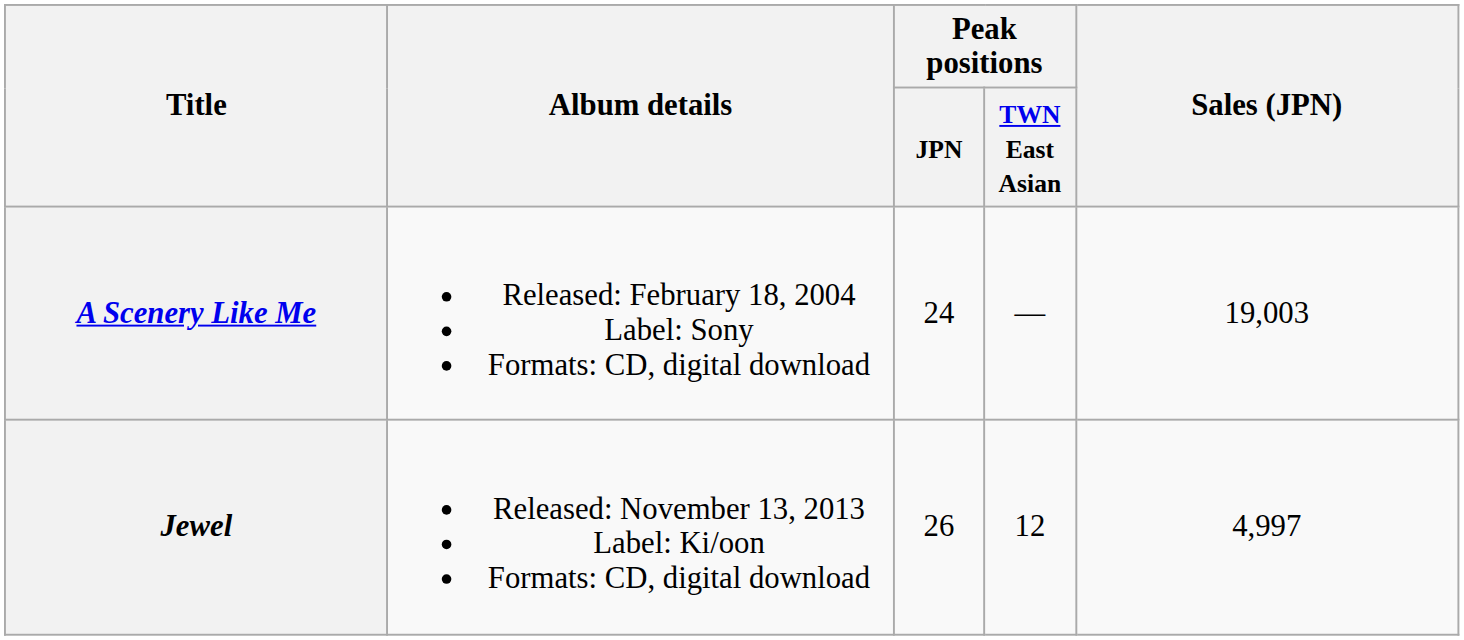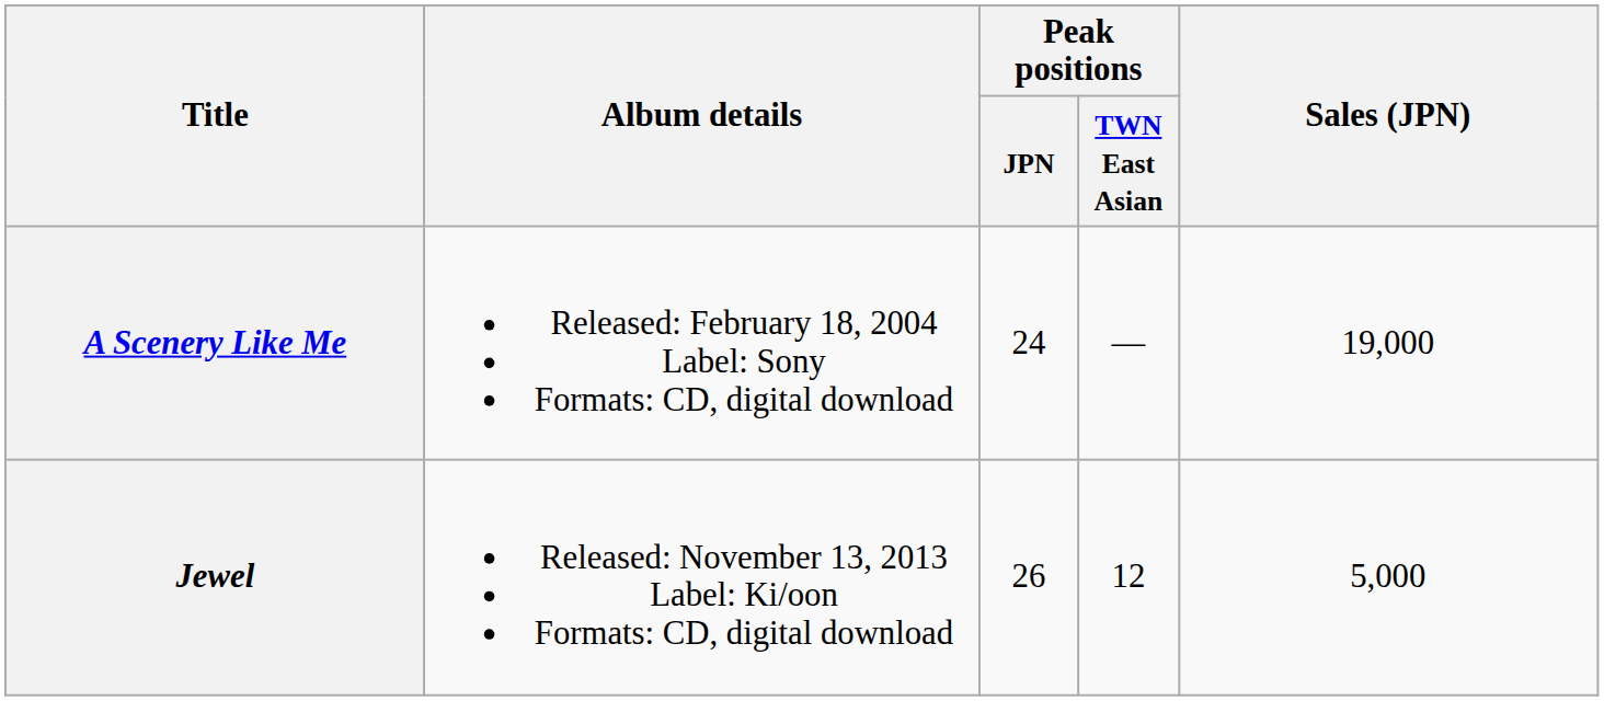A Scenery Like Me | Sales (JPN): 19,003 -> 19,000
Jewel | Sales (JPN): 4,997 -> 5,000
